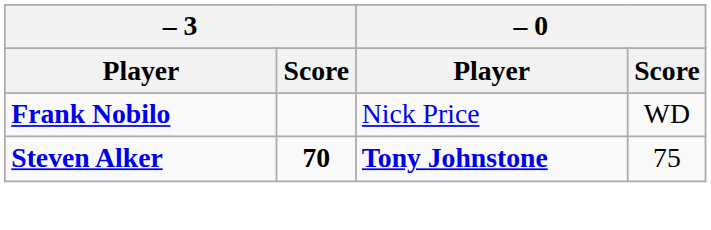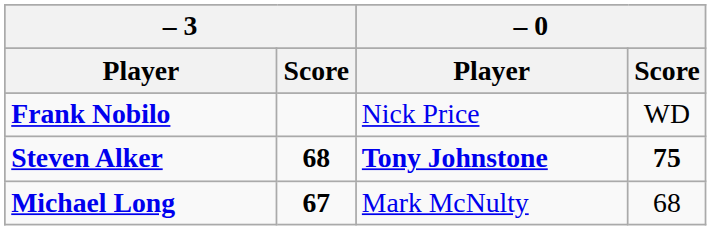Steven Alker | – 3 / Score: 70 -> 68
Steven Alker | – 0 / Score: normal -> bold
+ row: Michael Long | 67 | Mark McNulty | 68
